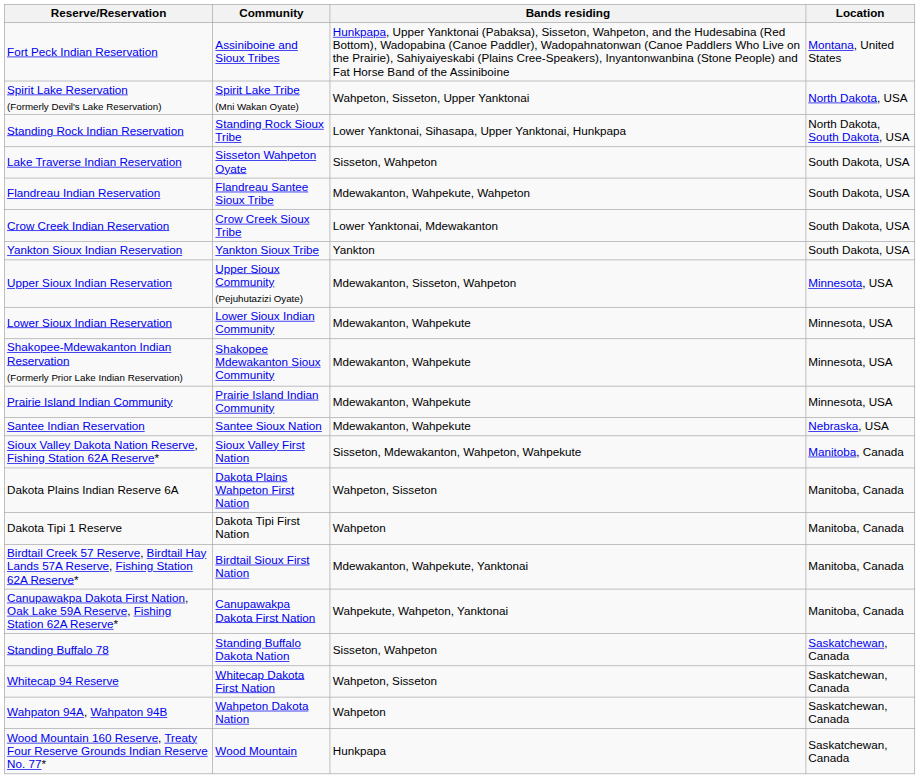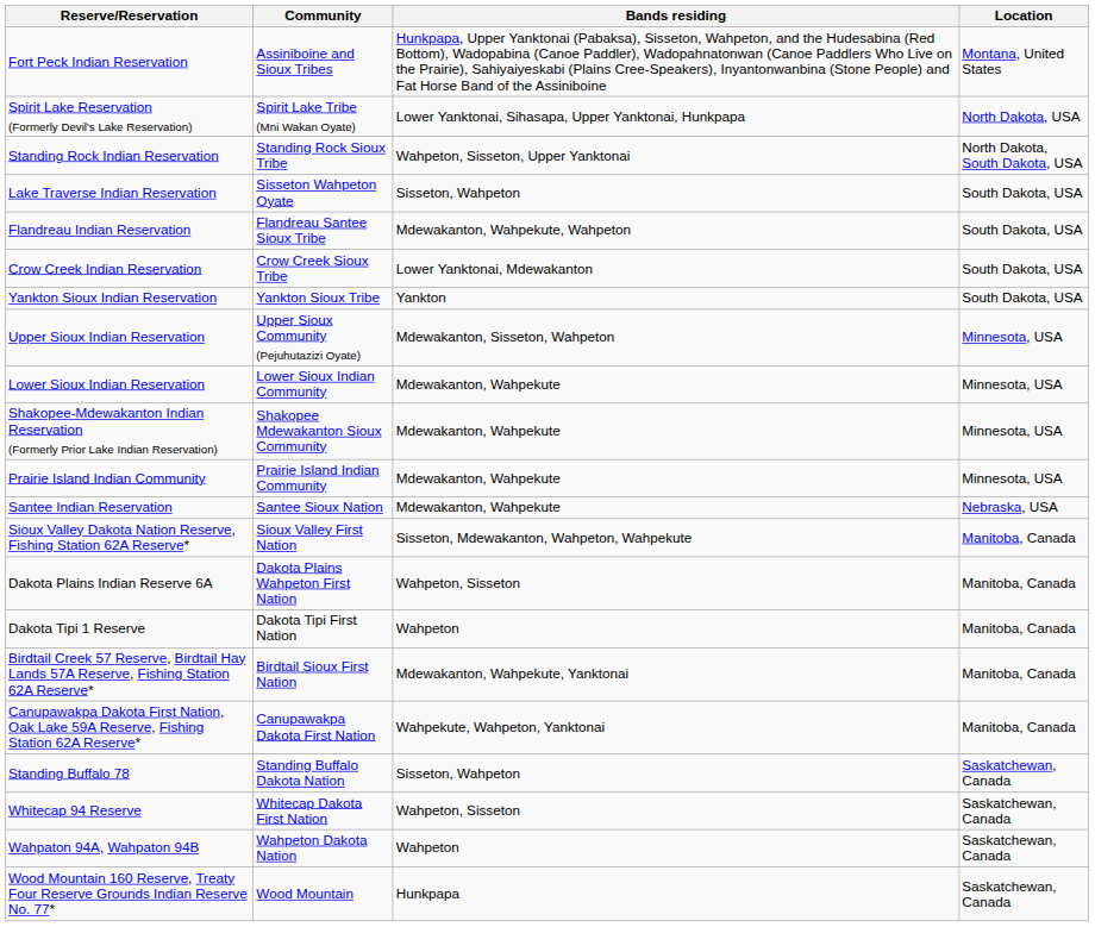Spirit Lake Reservation (Formerly Devil's Lake Reservation) | Bands residing: Wahpeton, Sisseton, Upper Yanktonai -> Lower Yanktonai, Sihasapa, Upper Yanktonai, Hunkpapa
Standing Rock Indian Reservation | Bands residing: Lower Yanktonai, Sihasapa, Upper Yanktonai, Hunkpapa -> Wahpeton, Sisseton, Upper Yanktonai
